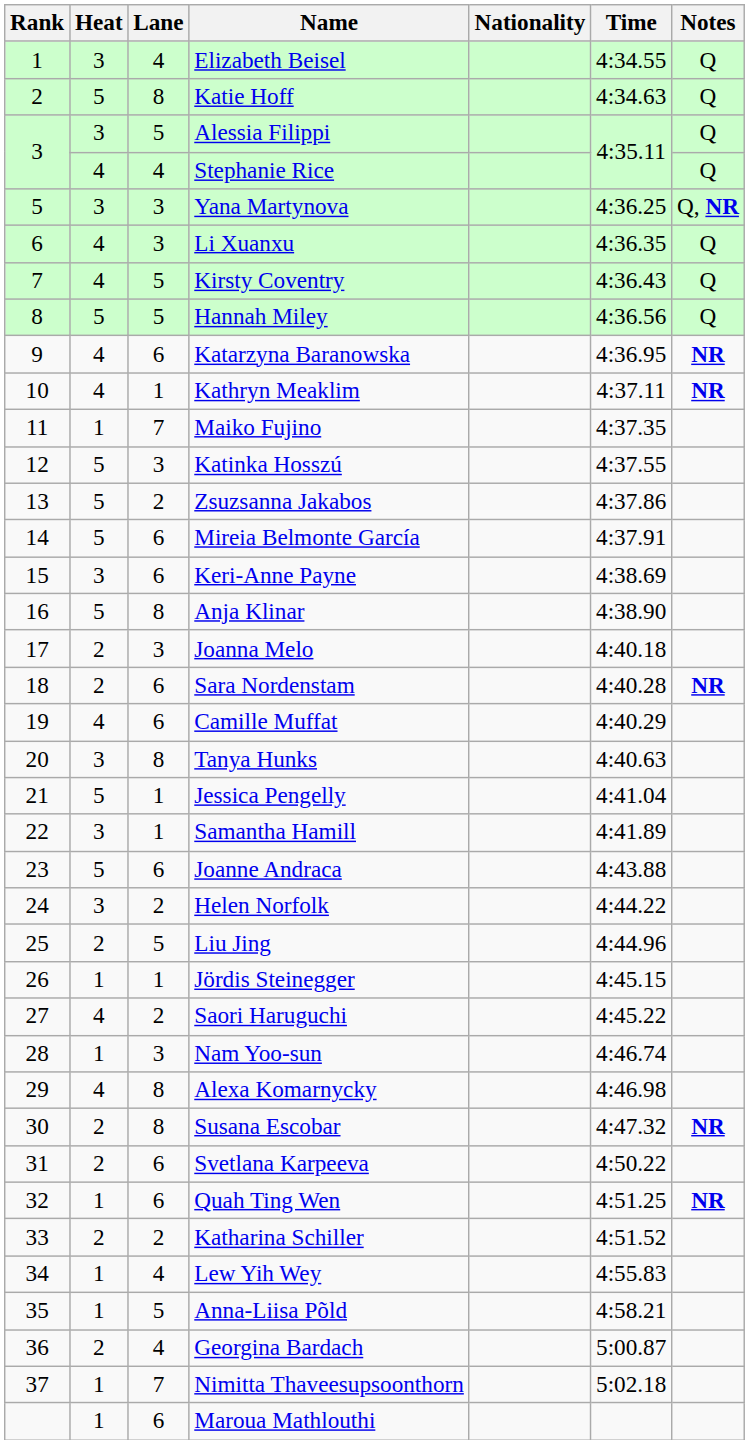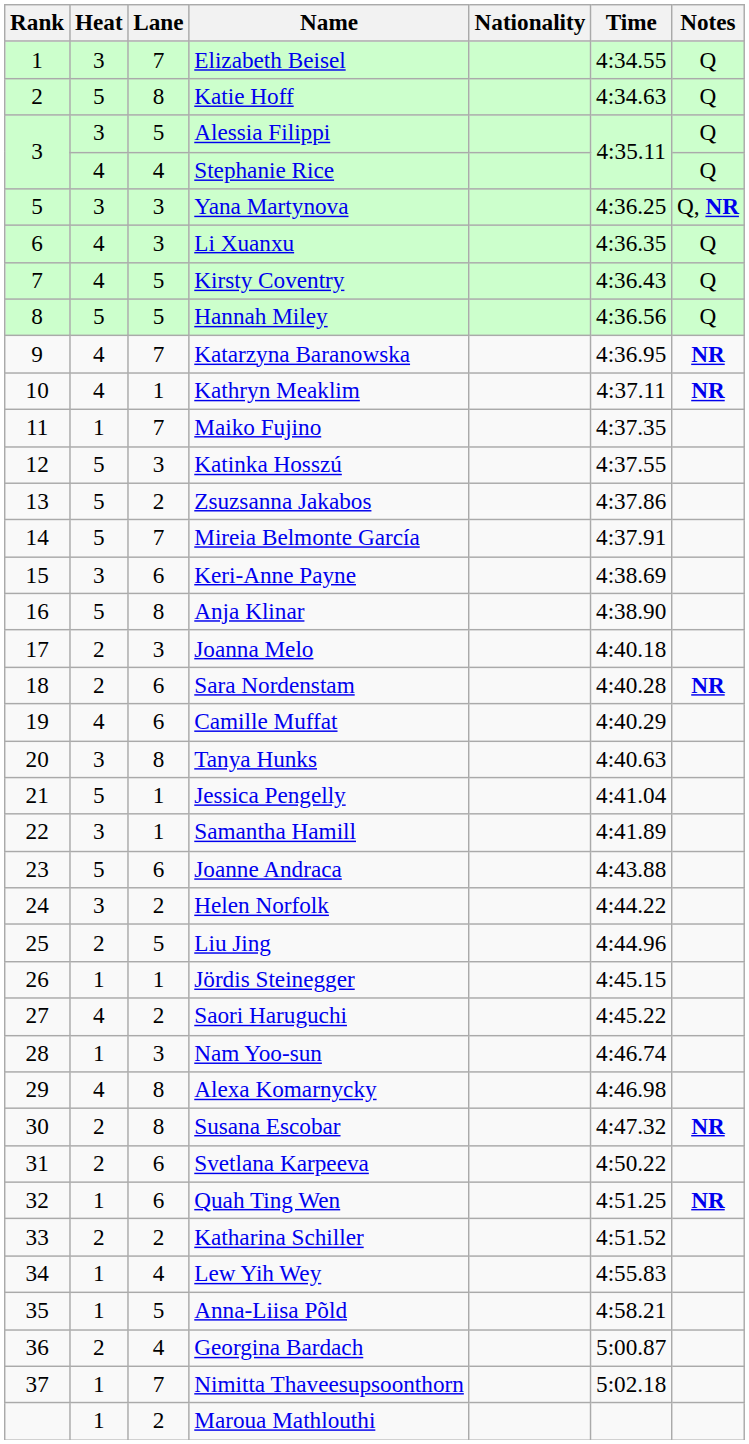Elizabeth Beisel | Lane: 4 -> 7
Katarzyna Baranowska | Lane: 6 -> 7
Mireia Belmonte García | Lane: 6 -> 7
Maroua Mathlouthi | Lane: 6 -> 2
